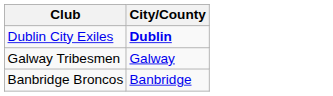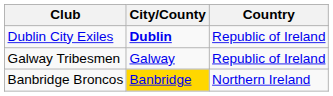+ column: Country | Republic of Ireland | Republic of Ireland | Northern Ireland
Banbridge Broncos | City/County: no background -> gold background
